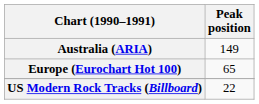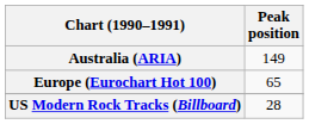US Modern Rock Tracks (Billboard) | Peak position: 22 -> 28
